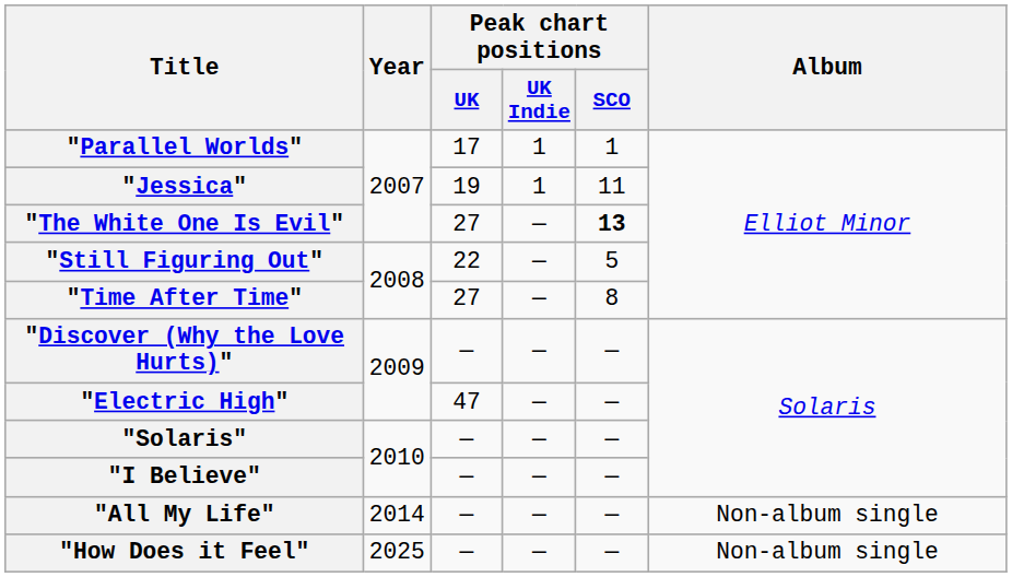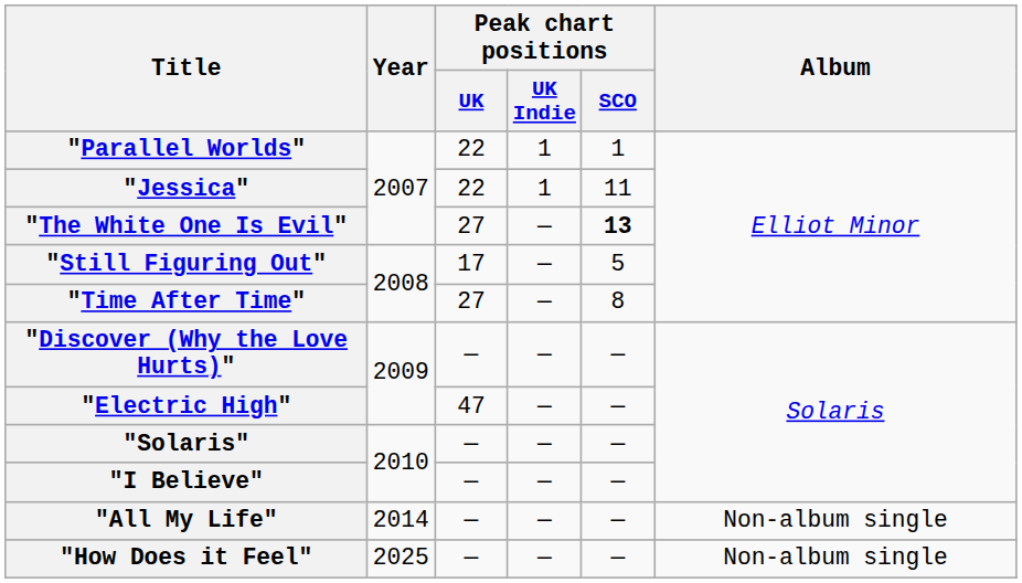"Parallel Worlds" | Peak chart positions / UK: 17 -> 22
"Jessica" | Peak chart positions / UK: 19 -> 22
"Still Figuring Out" | Peak chart positions / UK: 22 -> 17
